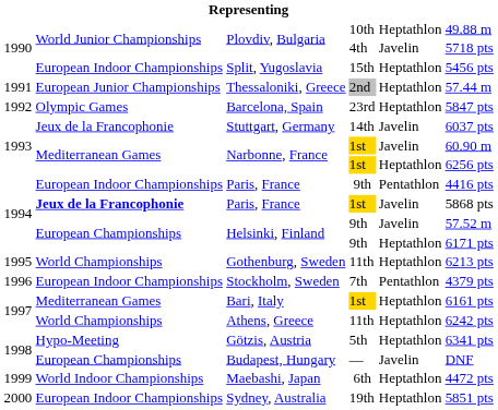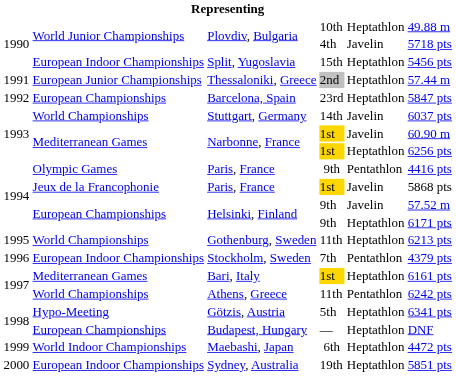Barcelona, Spain | column 2: Olympic Games -> European Championships
Stuttgart, Germany | column 2: Jeux de la Francophonie -> World Championships
Paris, France / 9th | column 2: European Indoor Championships -> Olympic Games
Paris, France / 1st | column 2: bold -> normal
Athens, Greece | column 5: Heptathlon -> Pentathlon
Budapest, Hungary | column 5: Javelin -> Heptathlon
